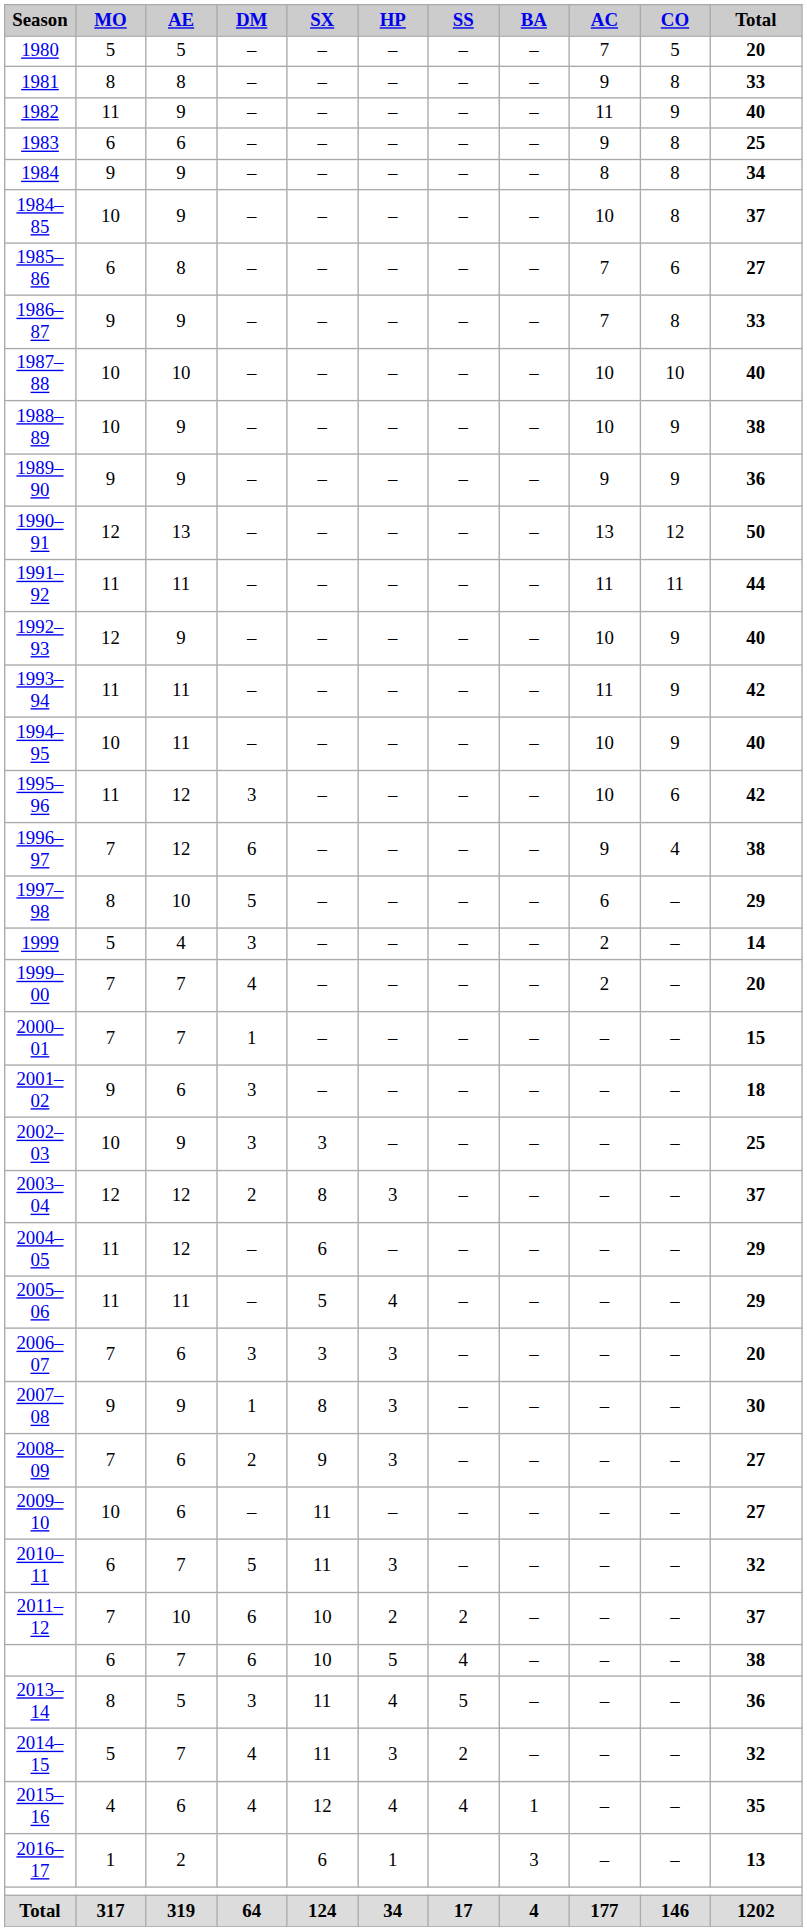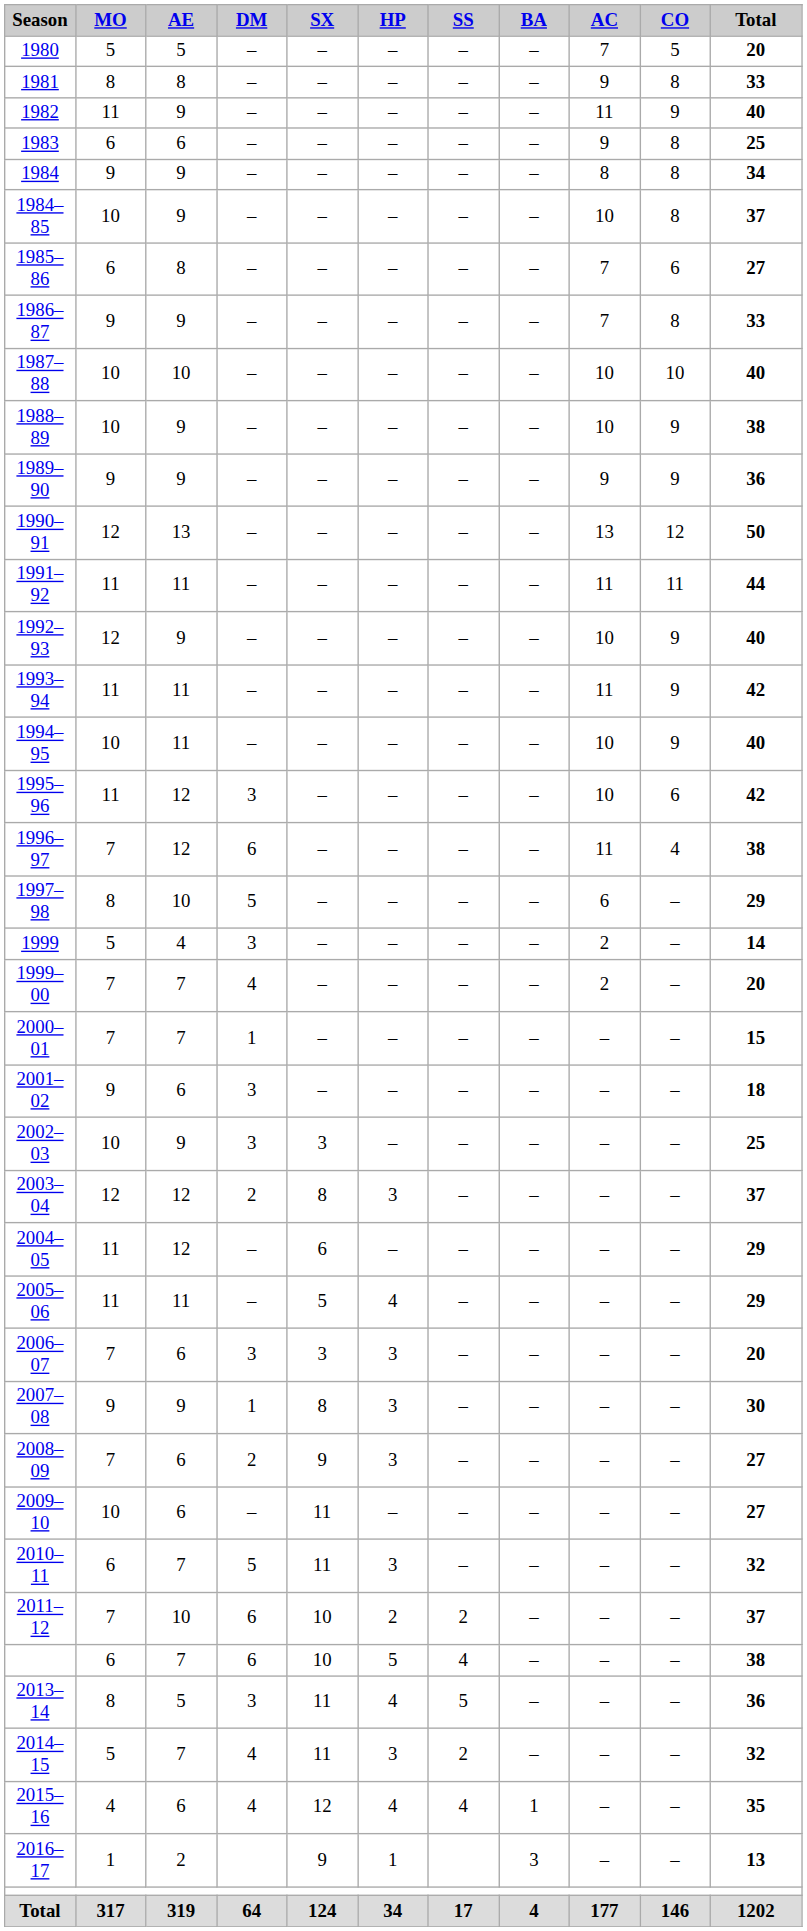1996–97 | AC: 9 -> 11
2016–17 | SX: 6 -> 9
